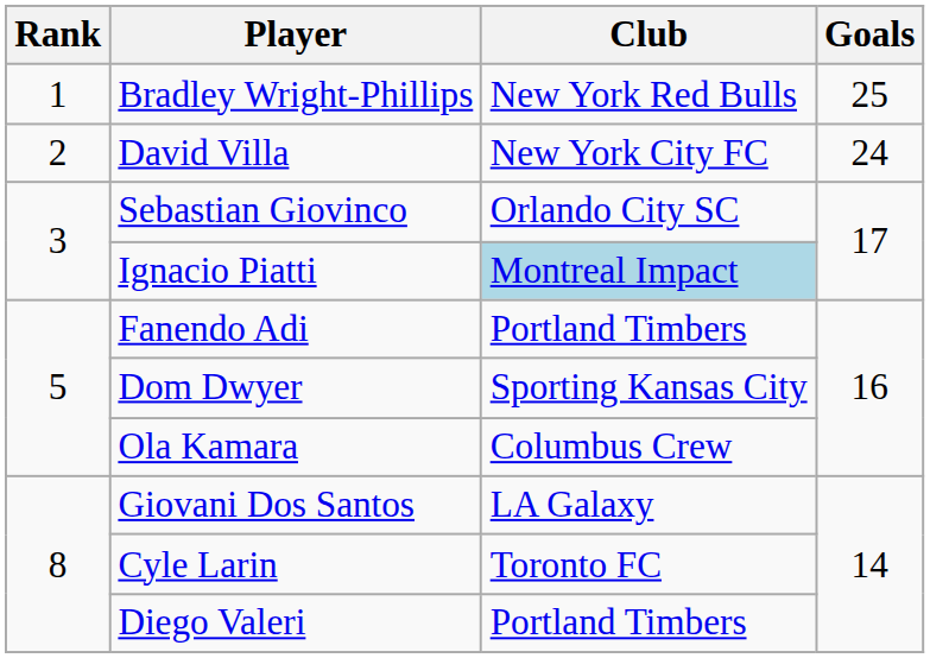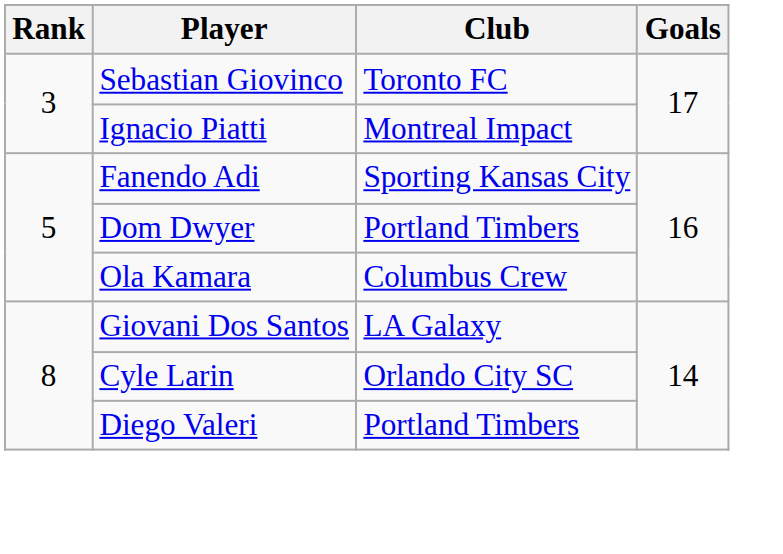- row: 1 | Bradley Wright-Phillips | New York Red Bulls | 25
- row: 2 | David Villa | New York City FC | 24
Sebastian Giovinco | Club: Orlando City SC -> Toronto FC
Ignacio Piatti | Club: lightblue background -> no background
Fanendo Adi | Club: Portland Timbers -> Sporting Kansas City
Dom Dwyer | Club: Sporting Kansas City -> Portland Timbers
Cyle Larin | Club: Toronto FC -> Orlando City SC
